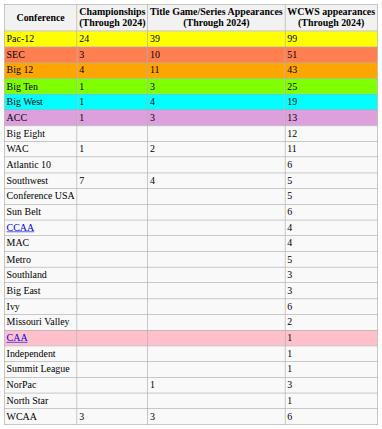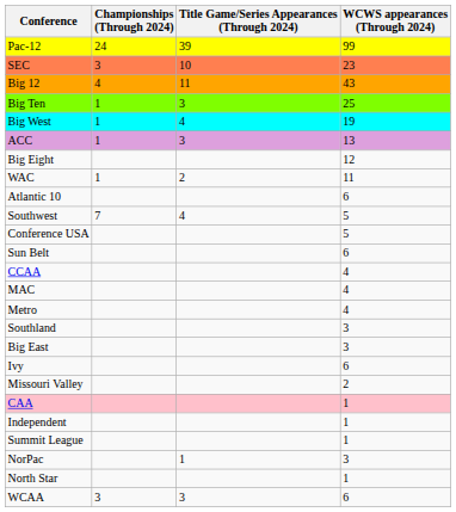SEC | WCWS appearances (Through 2024): 51 -> 23
Metro | WCWS appearances (Through 2024): 5 -> 4
